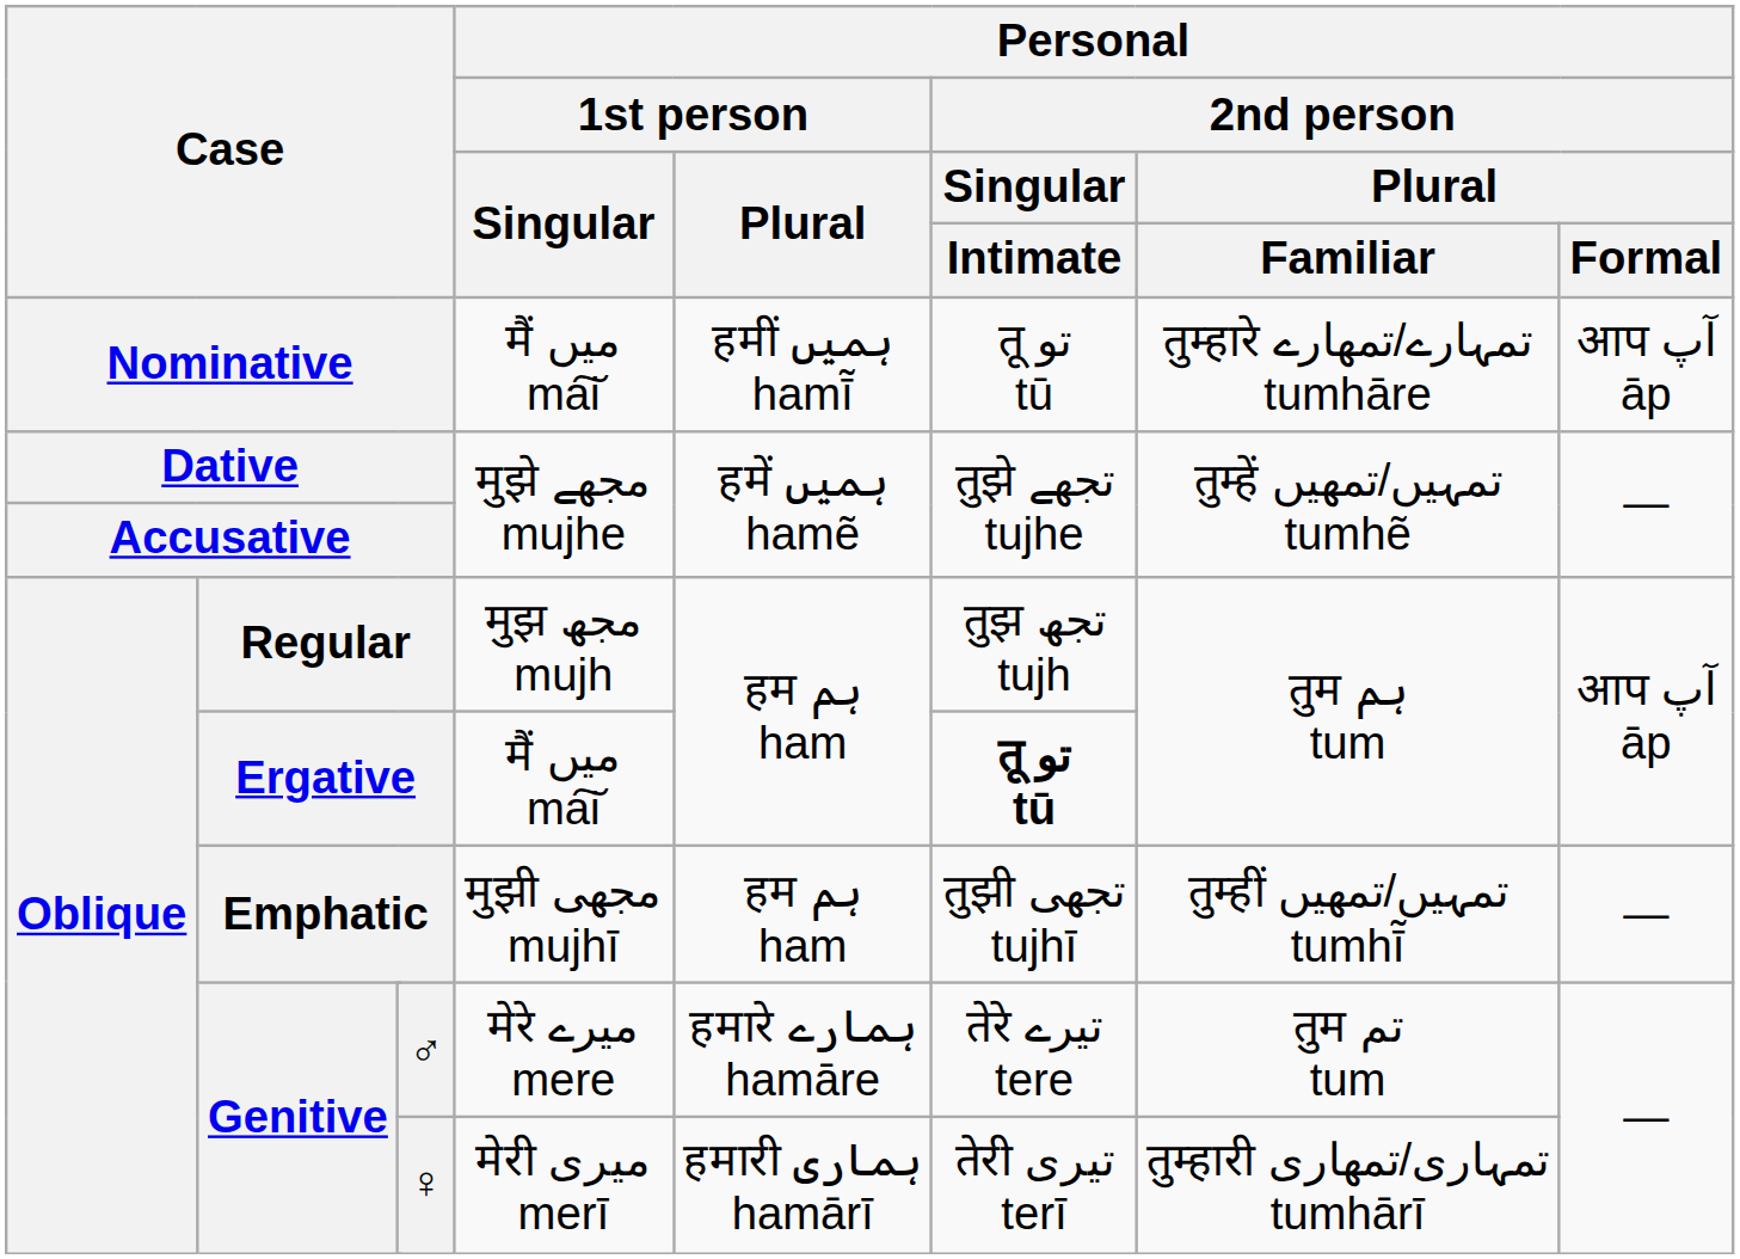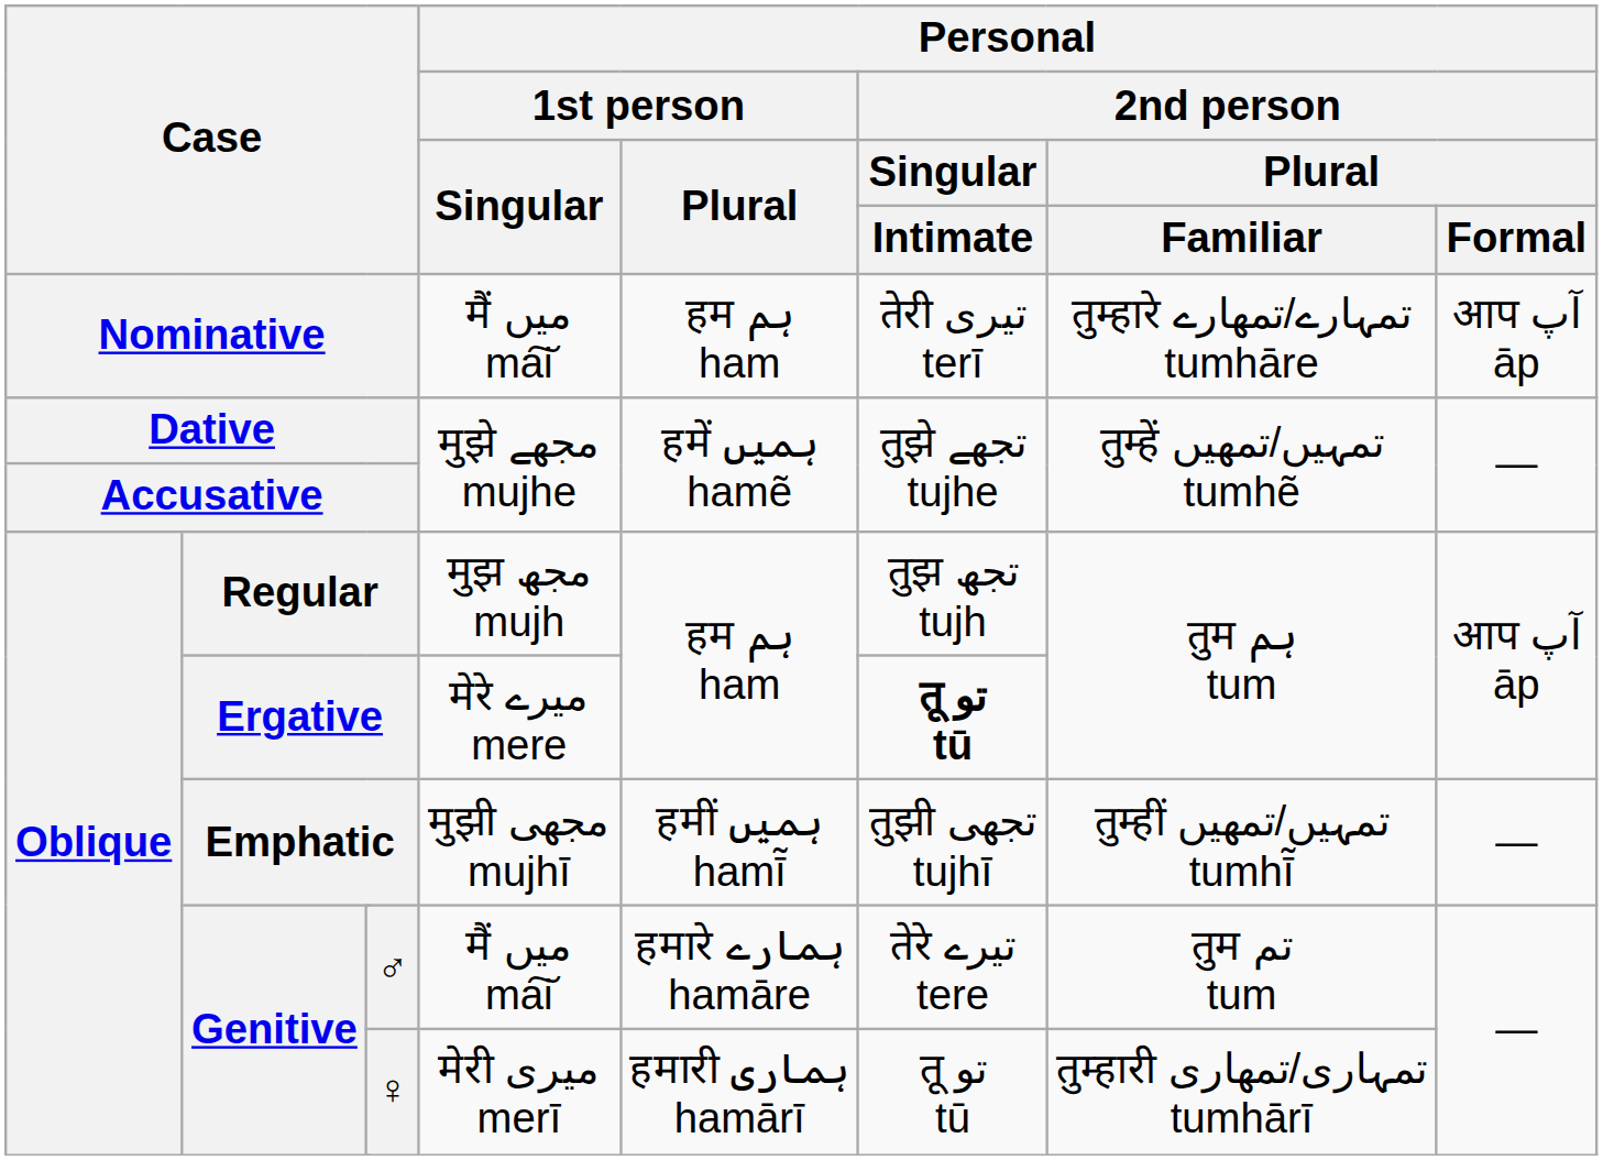Nominative | Personal / 1st person / Plural: हमीं ہمیں hamī̃ -> हम ہم ham
Nominative | Personal / 2nd person / Singular / Intimate: तू تو tū -> तेरी تیری terī
Ergative | Personal / 1st person / Singular: मैं میں ma͠i -> मेरे میرے mere
Emphatic | Personal / 1st person / Plural: हम ہم ham -> हमीं ہمیں hamī̃
♂ | Personal / 1st person / Singular: मेरे میرے mere -> मैं میں ma͠i
♀ | Personal / 2nd person / Singular / Intimate: तेरी تیری terī -> तू تو tū
